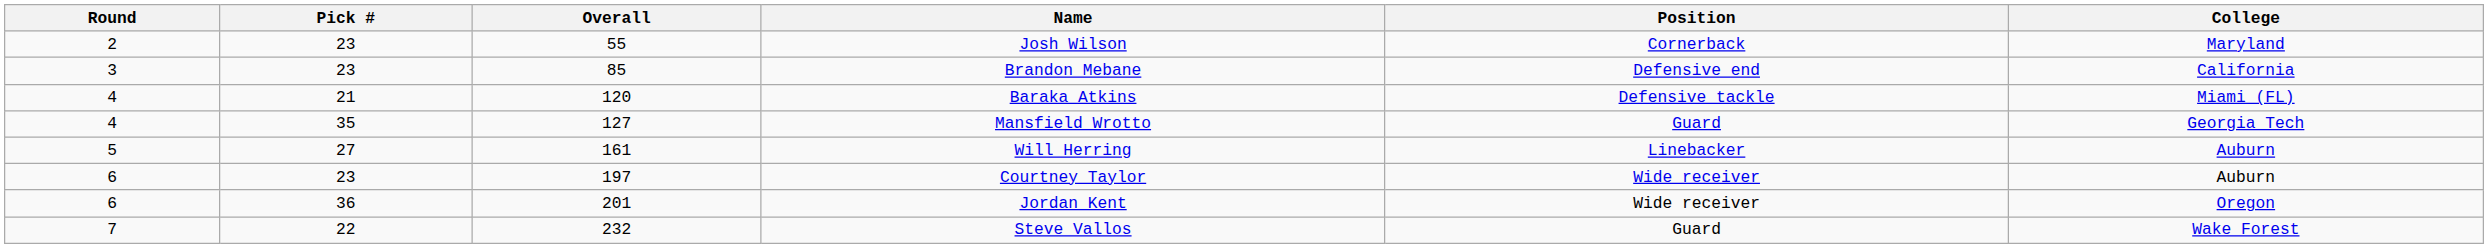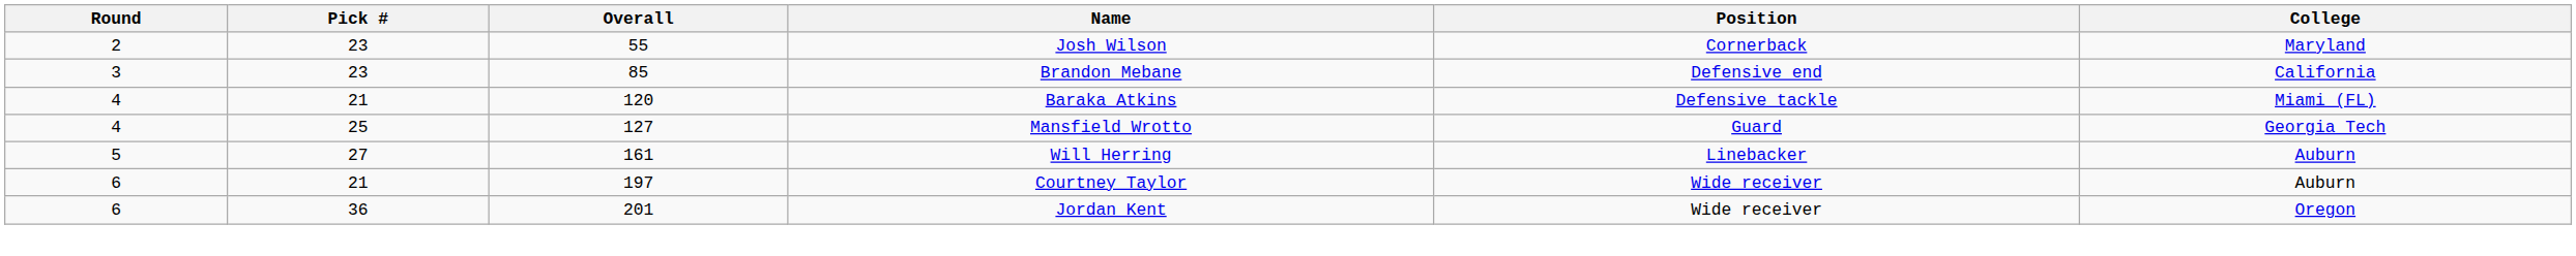Mansfield Wrotto | Pick #: 35 -> 25
Courtney Taylor | Pick #: 23 -> 21
- row: 7 | 22 | 232 | Steve Vallos | Guard | Wake Forest
